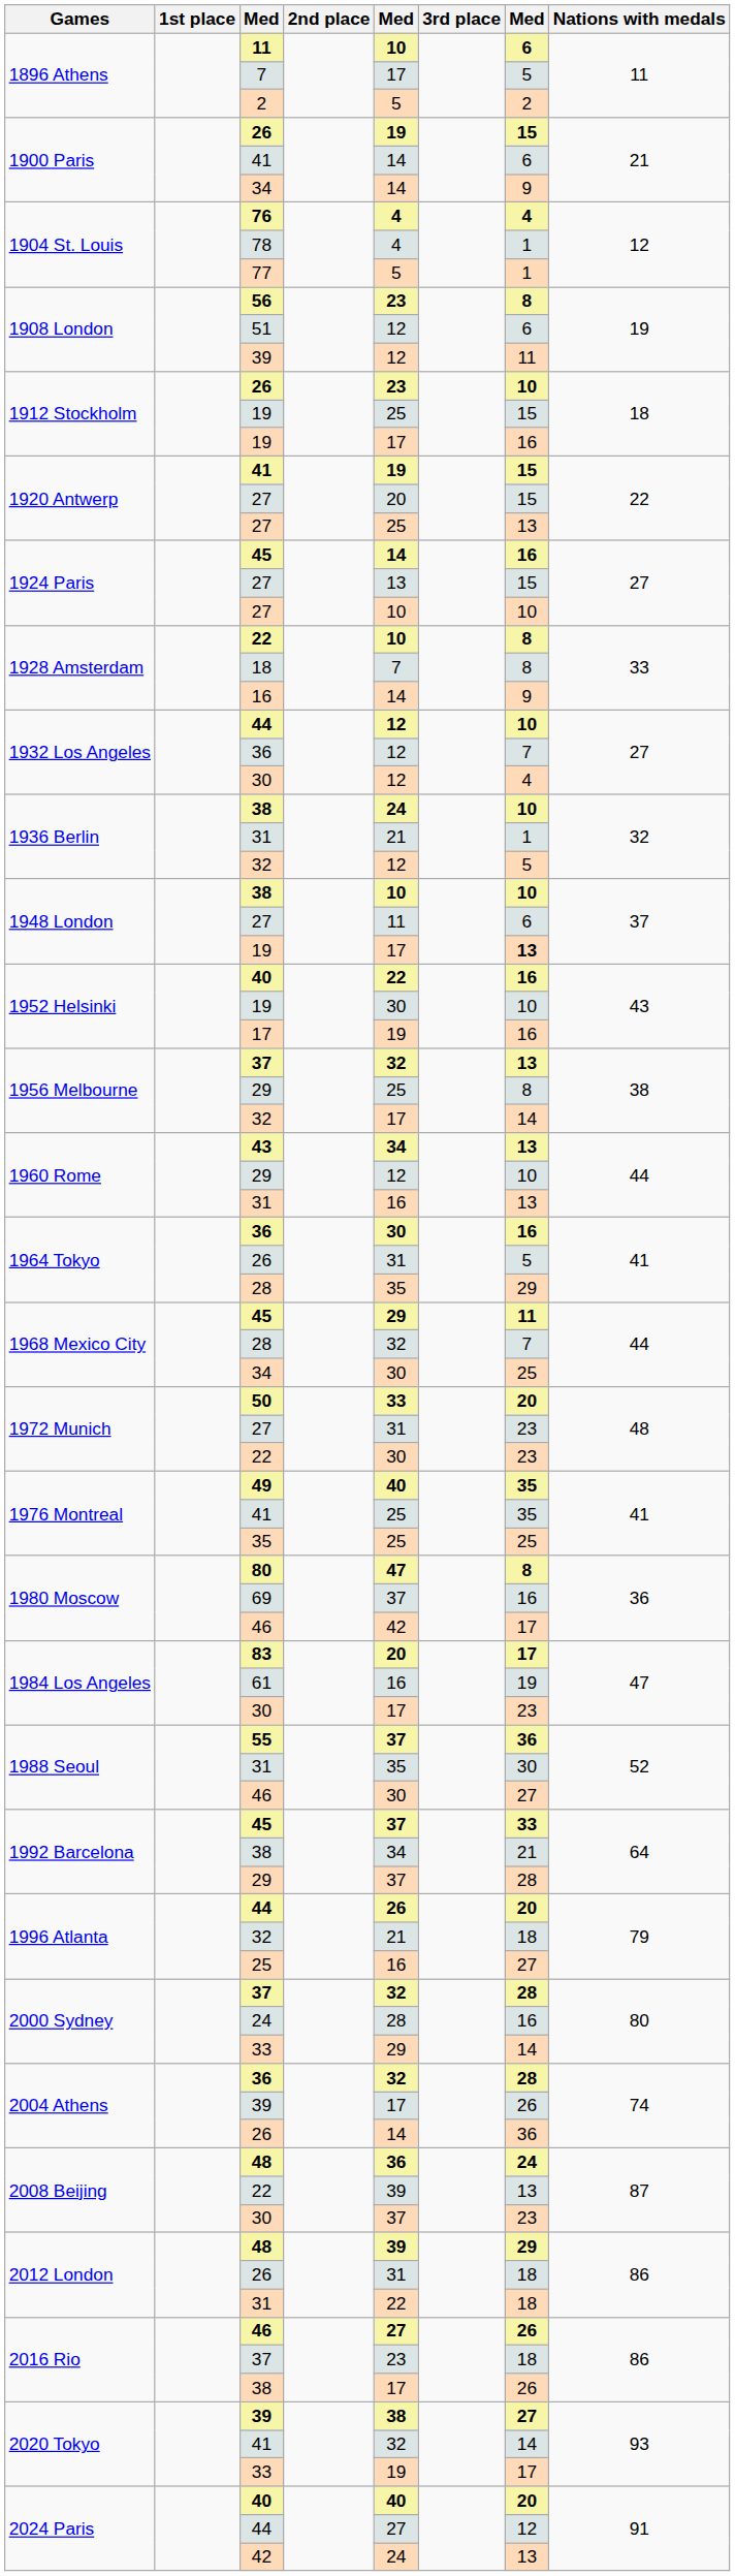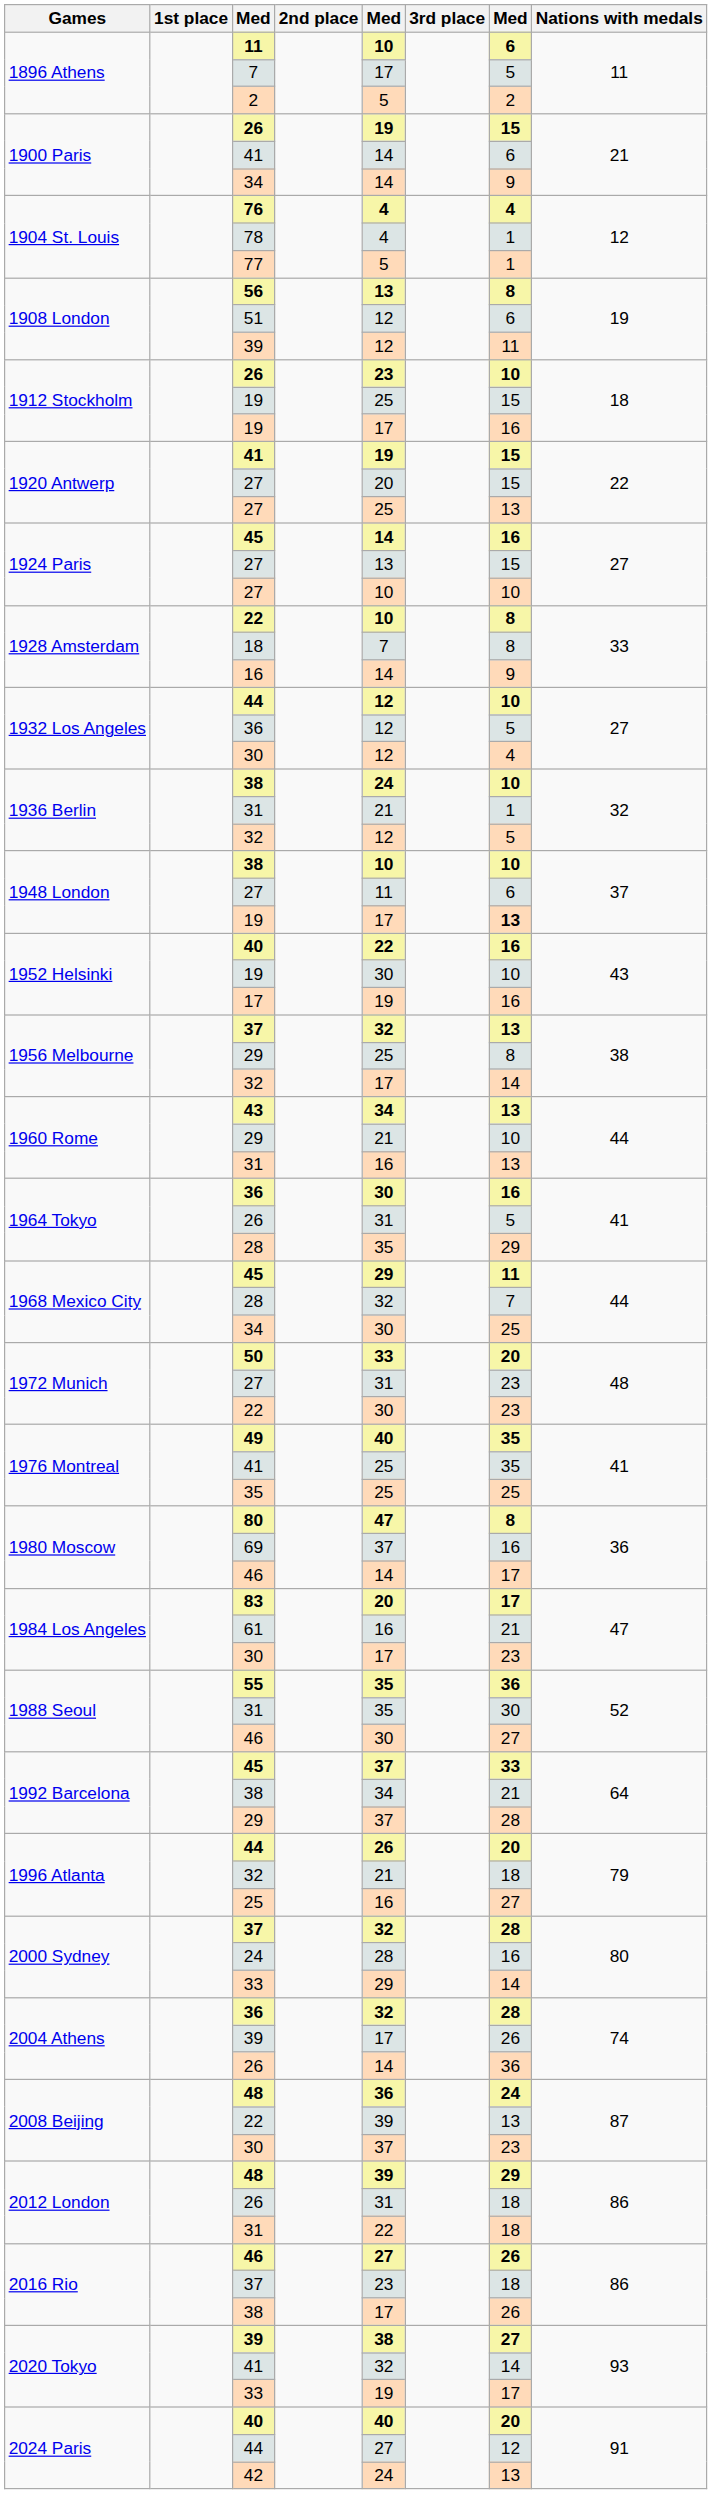56 | column 5: 23 -> 13
1932 Los Angeles / 36 | column 7: 7 -> 5
1960 Rome / 29 | column 5: 12 -> 21
1980 Moscow / 46 | column 5: 42 -> 14
61 | column 7: 19 -> 21
55 | column 5: 37 -> 35
